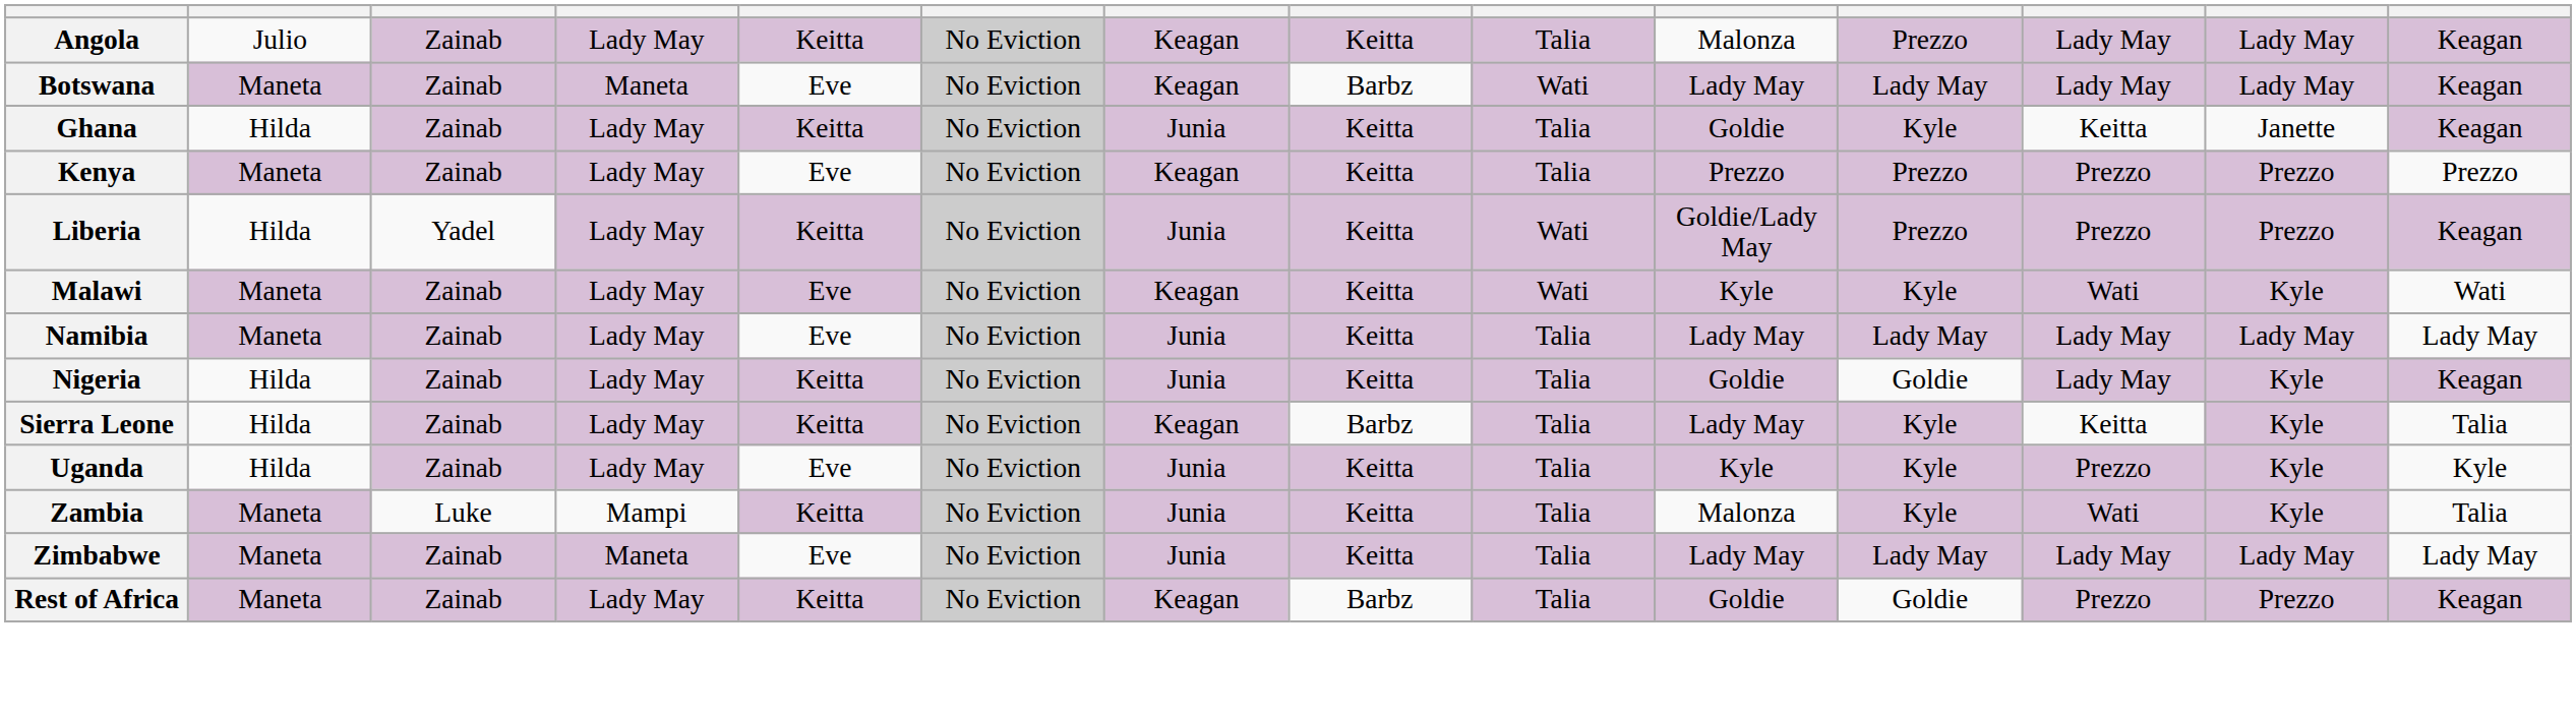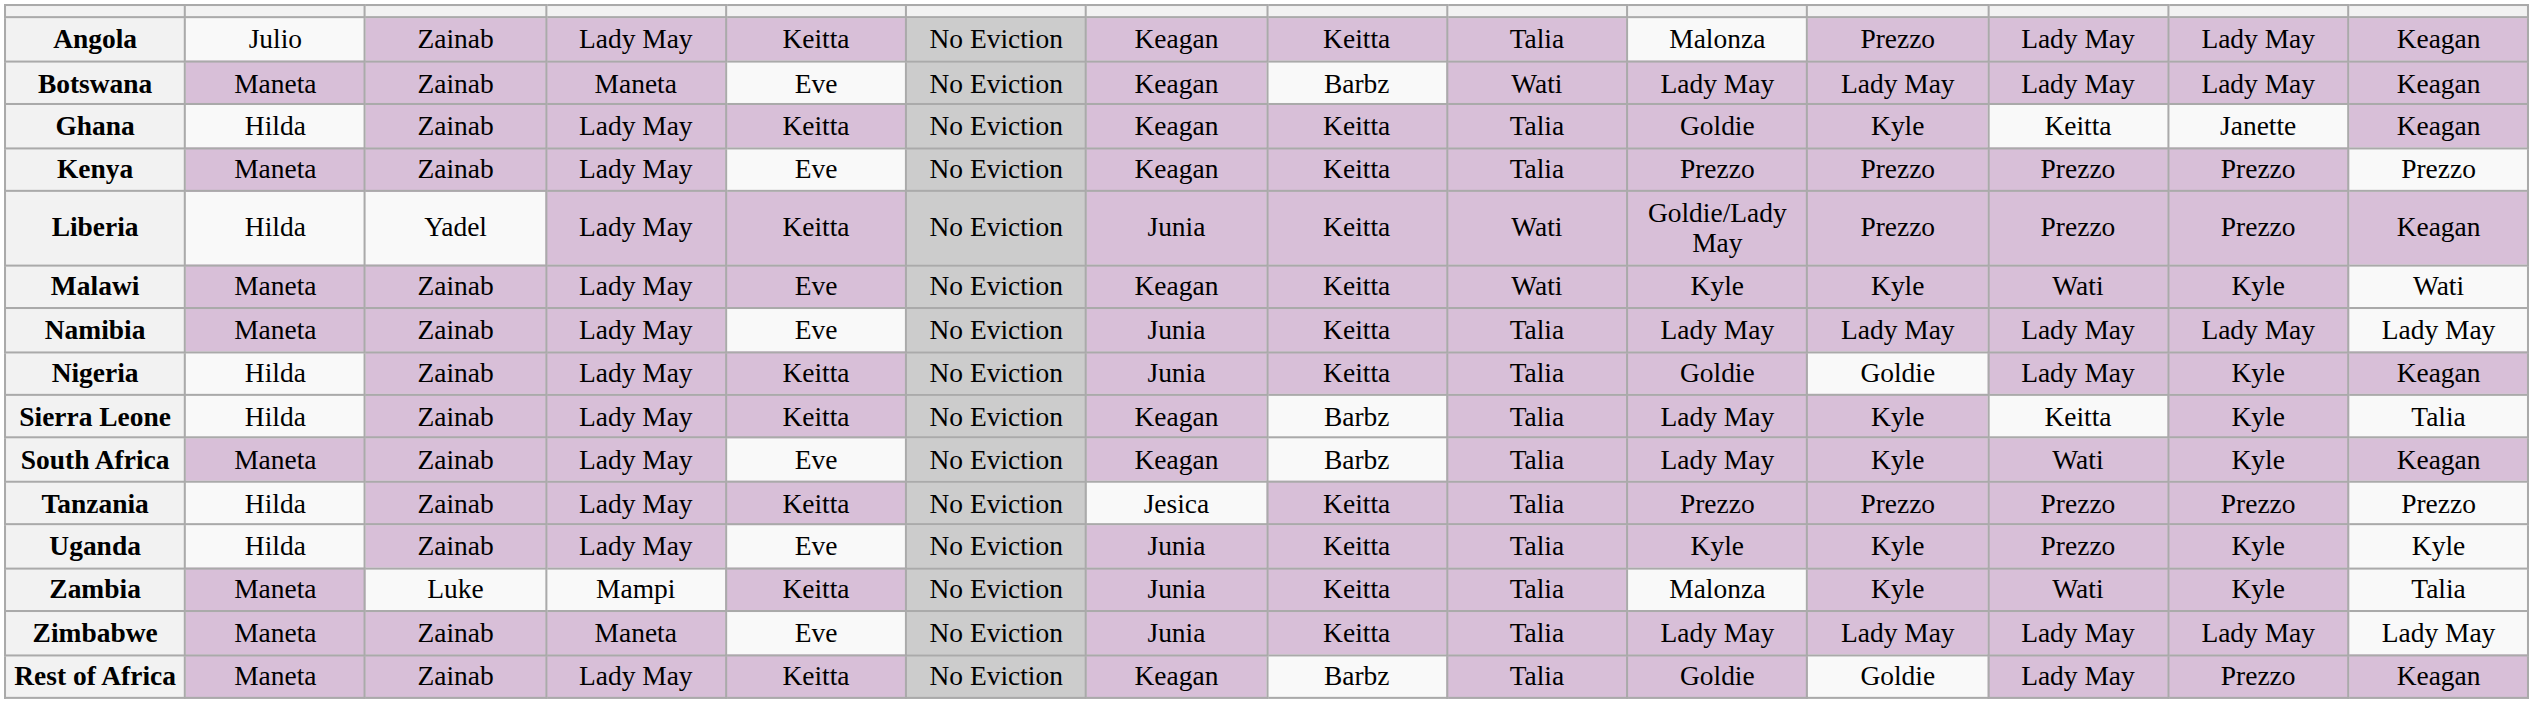Ghana | column 7: Junia -> Keagan
+ row: South Africa | Maneta | Zainab | Lady May | Eve | No Eviction | Keagan | Barbz | Talia | Lady May | Kyle | Wati | Kyle | Keagan
+ row: Tanzania | Hilda | Zainab | Lady May | Keitta | No Eviction | Jesica | Keitta | Talia | Prezzo | Prezzo | Prezzo | Prezzo | Prezzo
Rest of Africa | column 12: Prezzo -> Lady May
